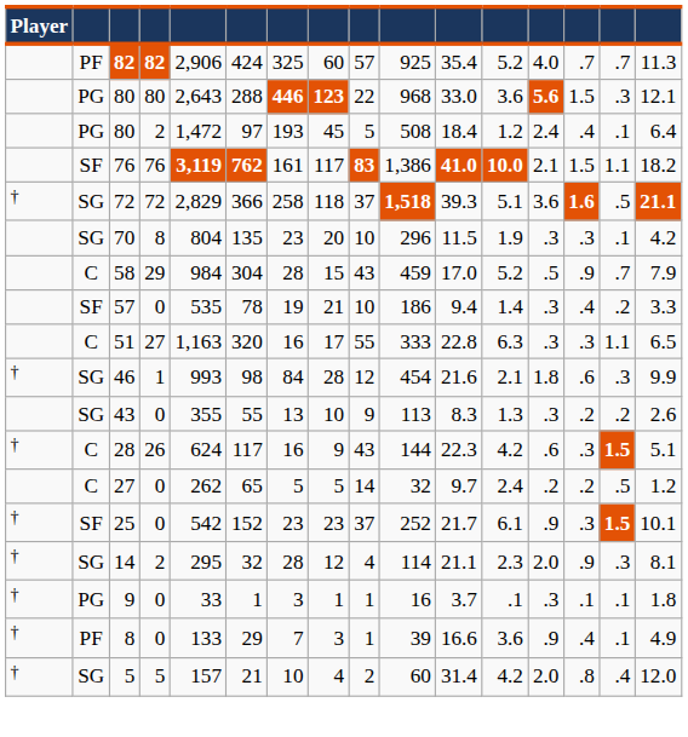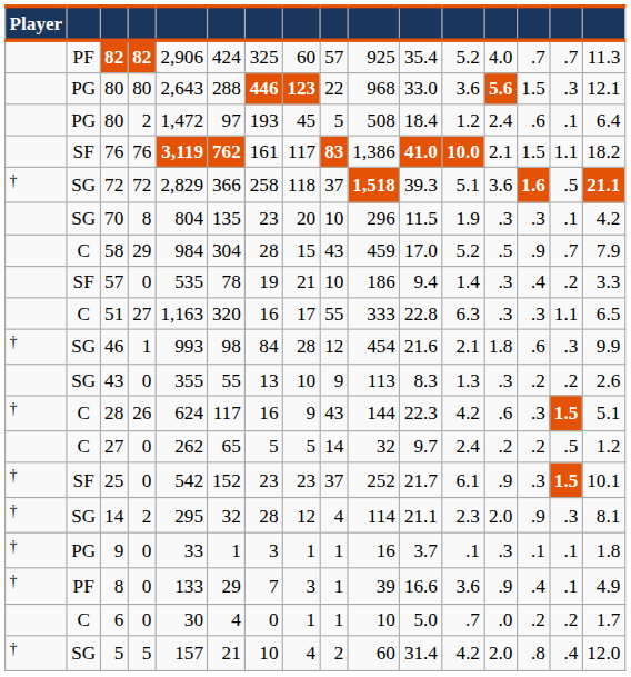80 / 2 | column 14: .4 -> .6
+ row: C | 6 | 0 | 30 | 4 | 0 | 1 | 1 | 10 | 5.0 | .7 | .0 | .2 | .2 | 1.7
